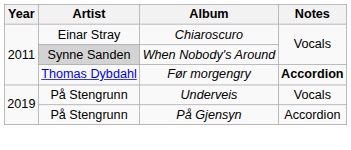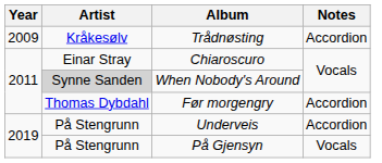+ row: 2009 | Kråkesølv | Trådnøsting | Accordion
Før morgengry | Notes: bold -> normal
Underveis | Notes: Vocals -> Accordion
På Gjensyn | Notes: Accordion -> Vocals
